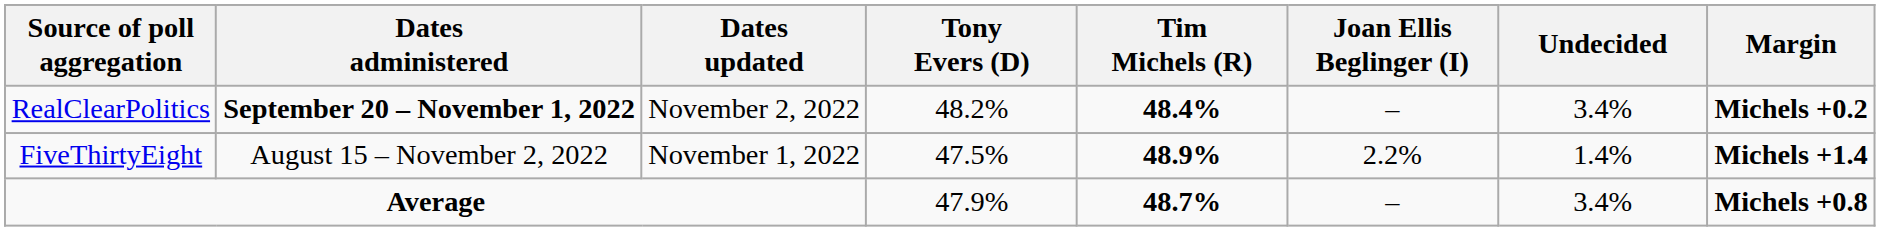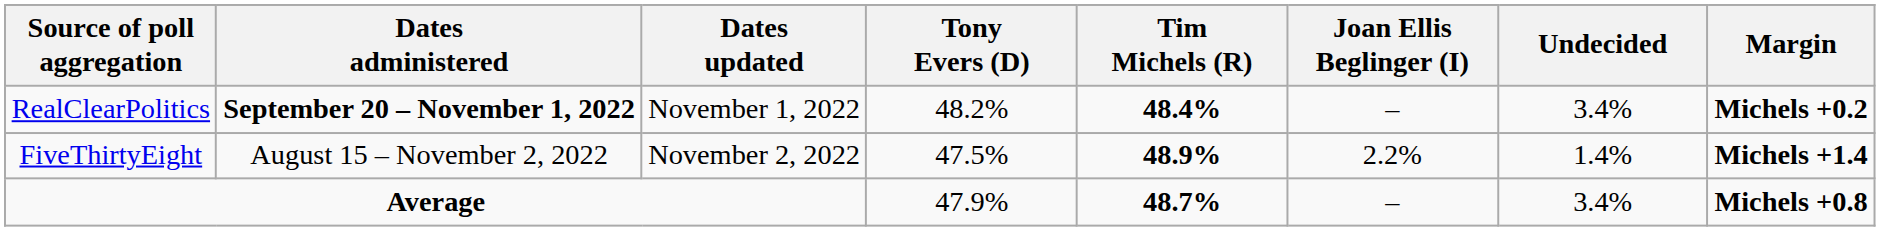RealClearPolitics | Dates updated: November 2, 2022 -> November 1, 2022
FiveThirtyEight | Dates updated: November 1, 2022 -> November 2, 2022
